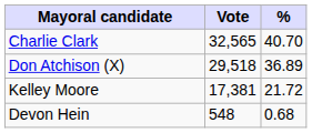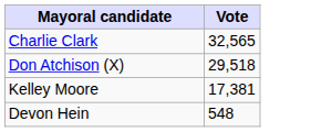- column: % | 40.70 | 36.89 | 21.72 | 0.68
